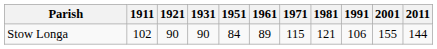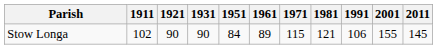Stow Longa | 2011: 144 -> 145
